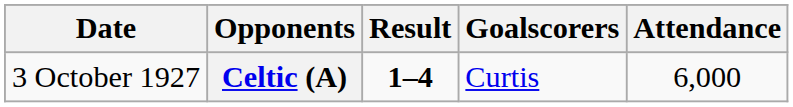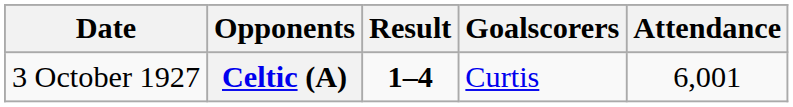Celtic (A) | Attendance: 6,000 -> 6,001
